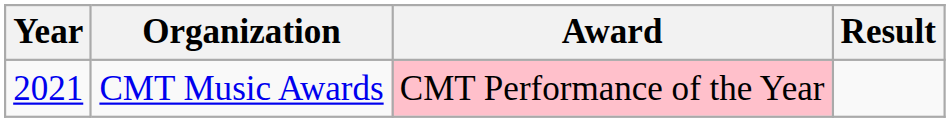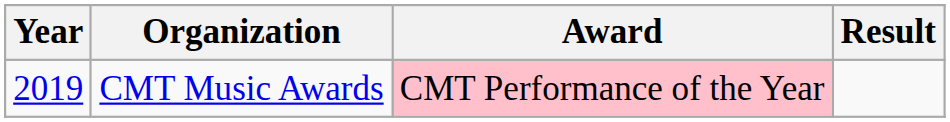CMT Music Awards | Year: 2021 -> 2019
